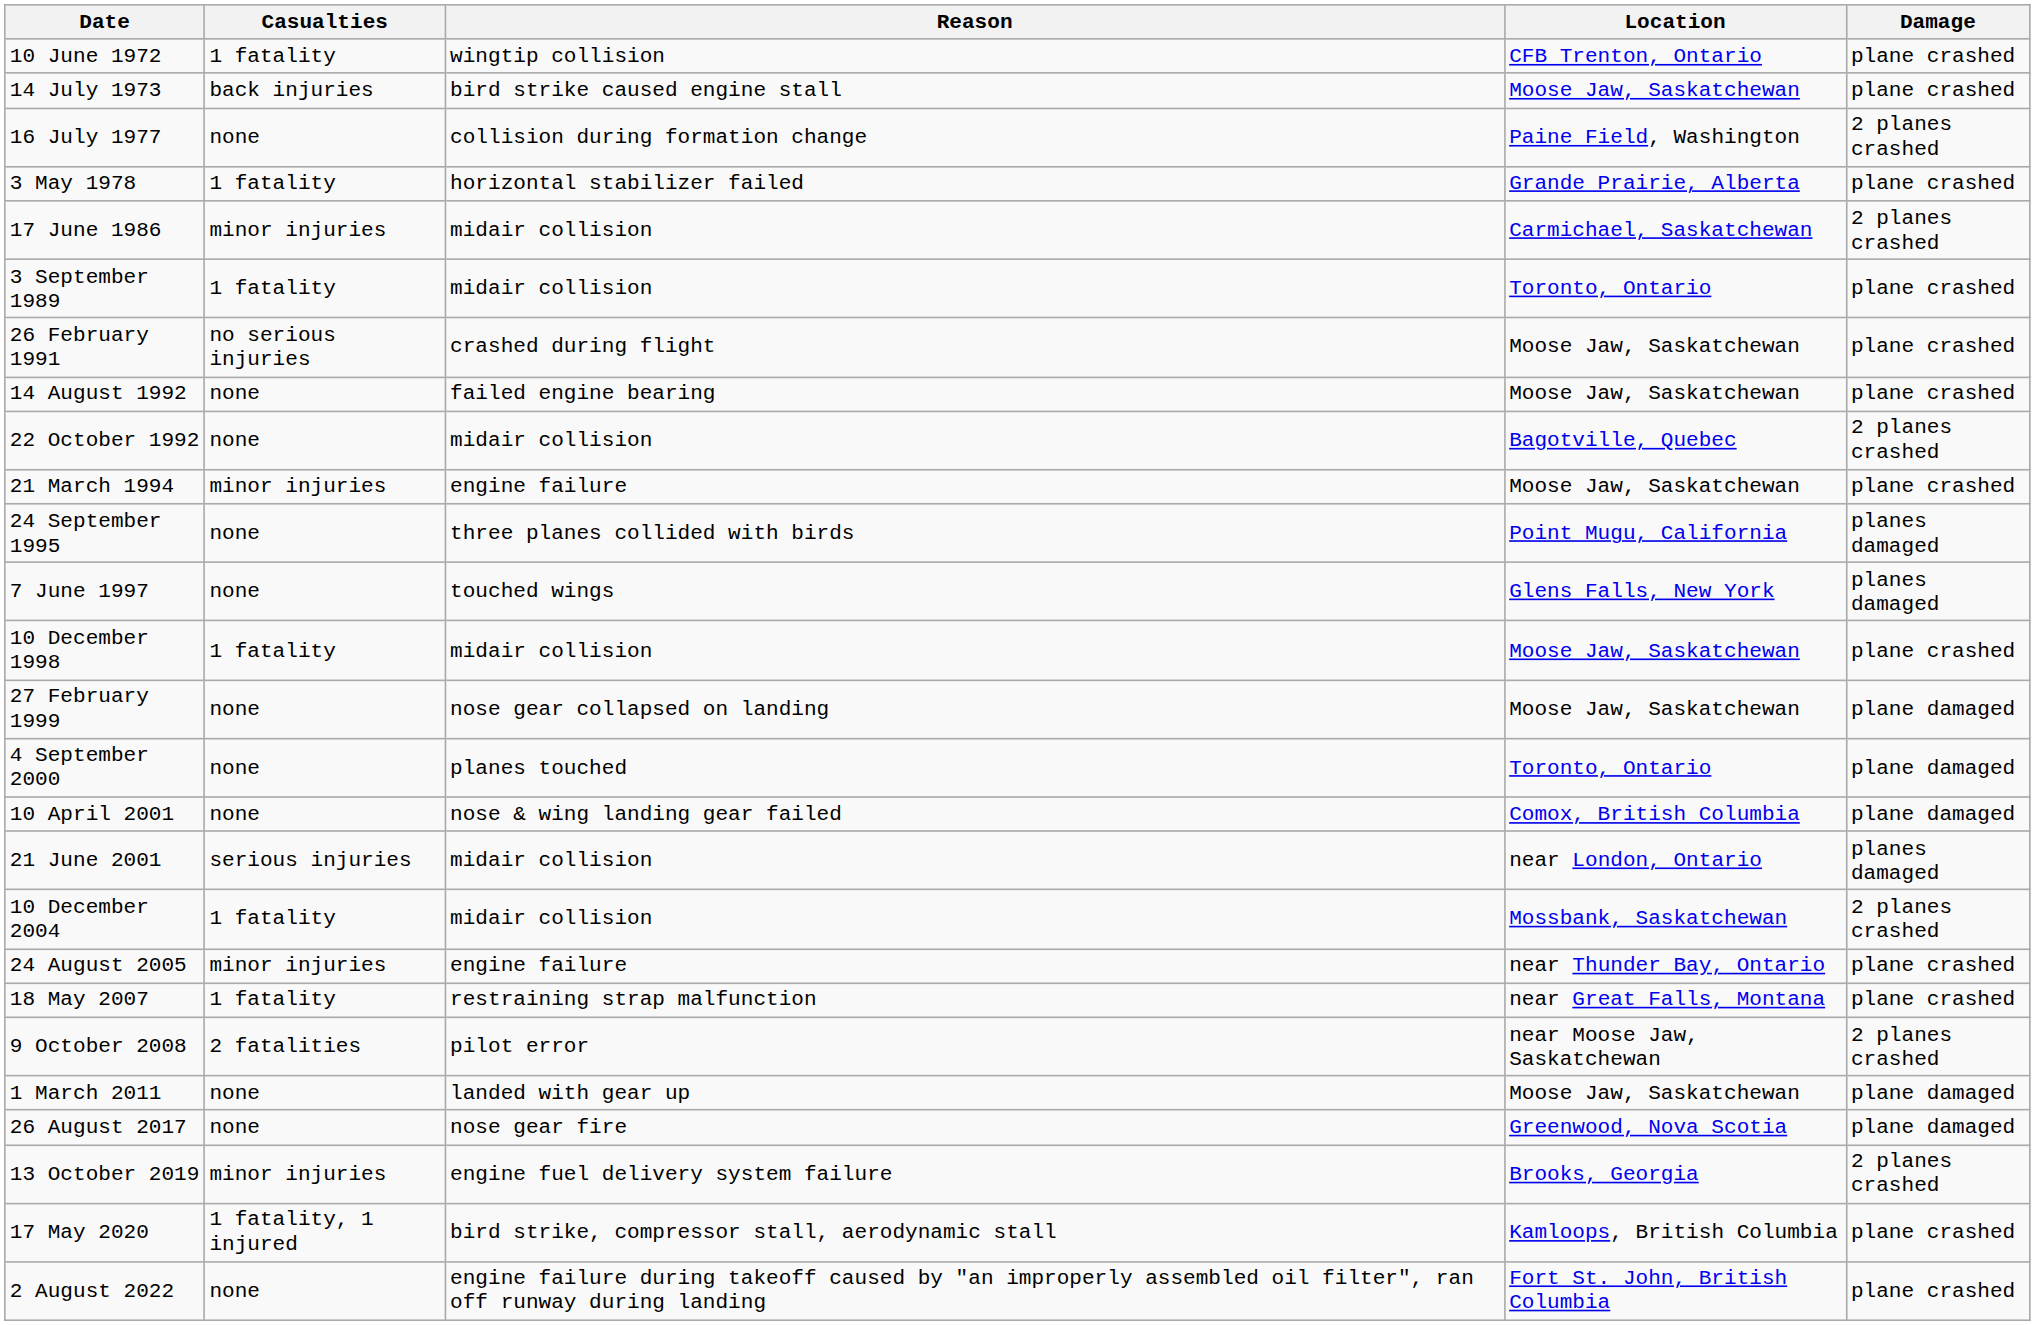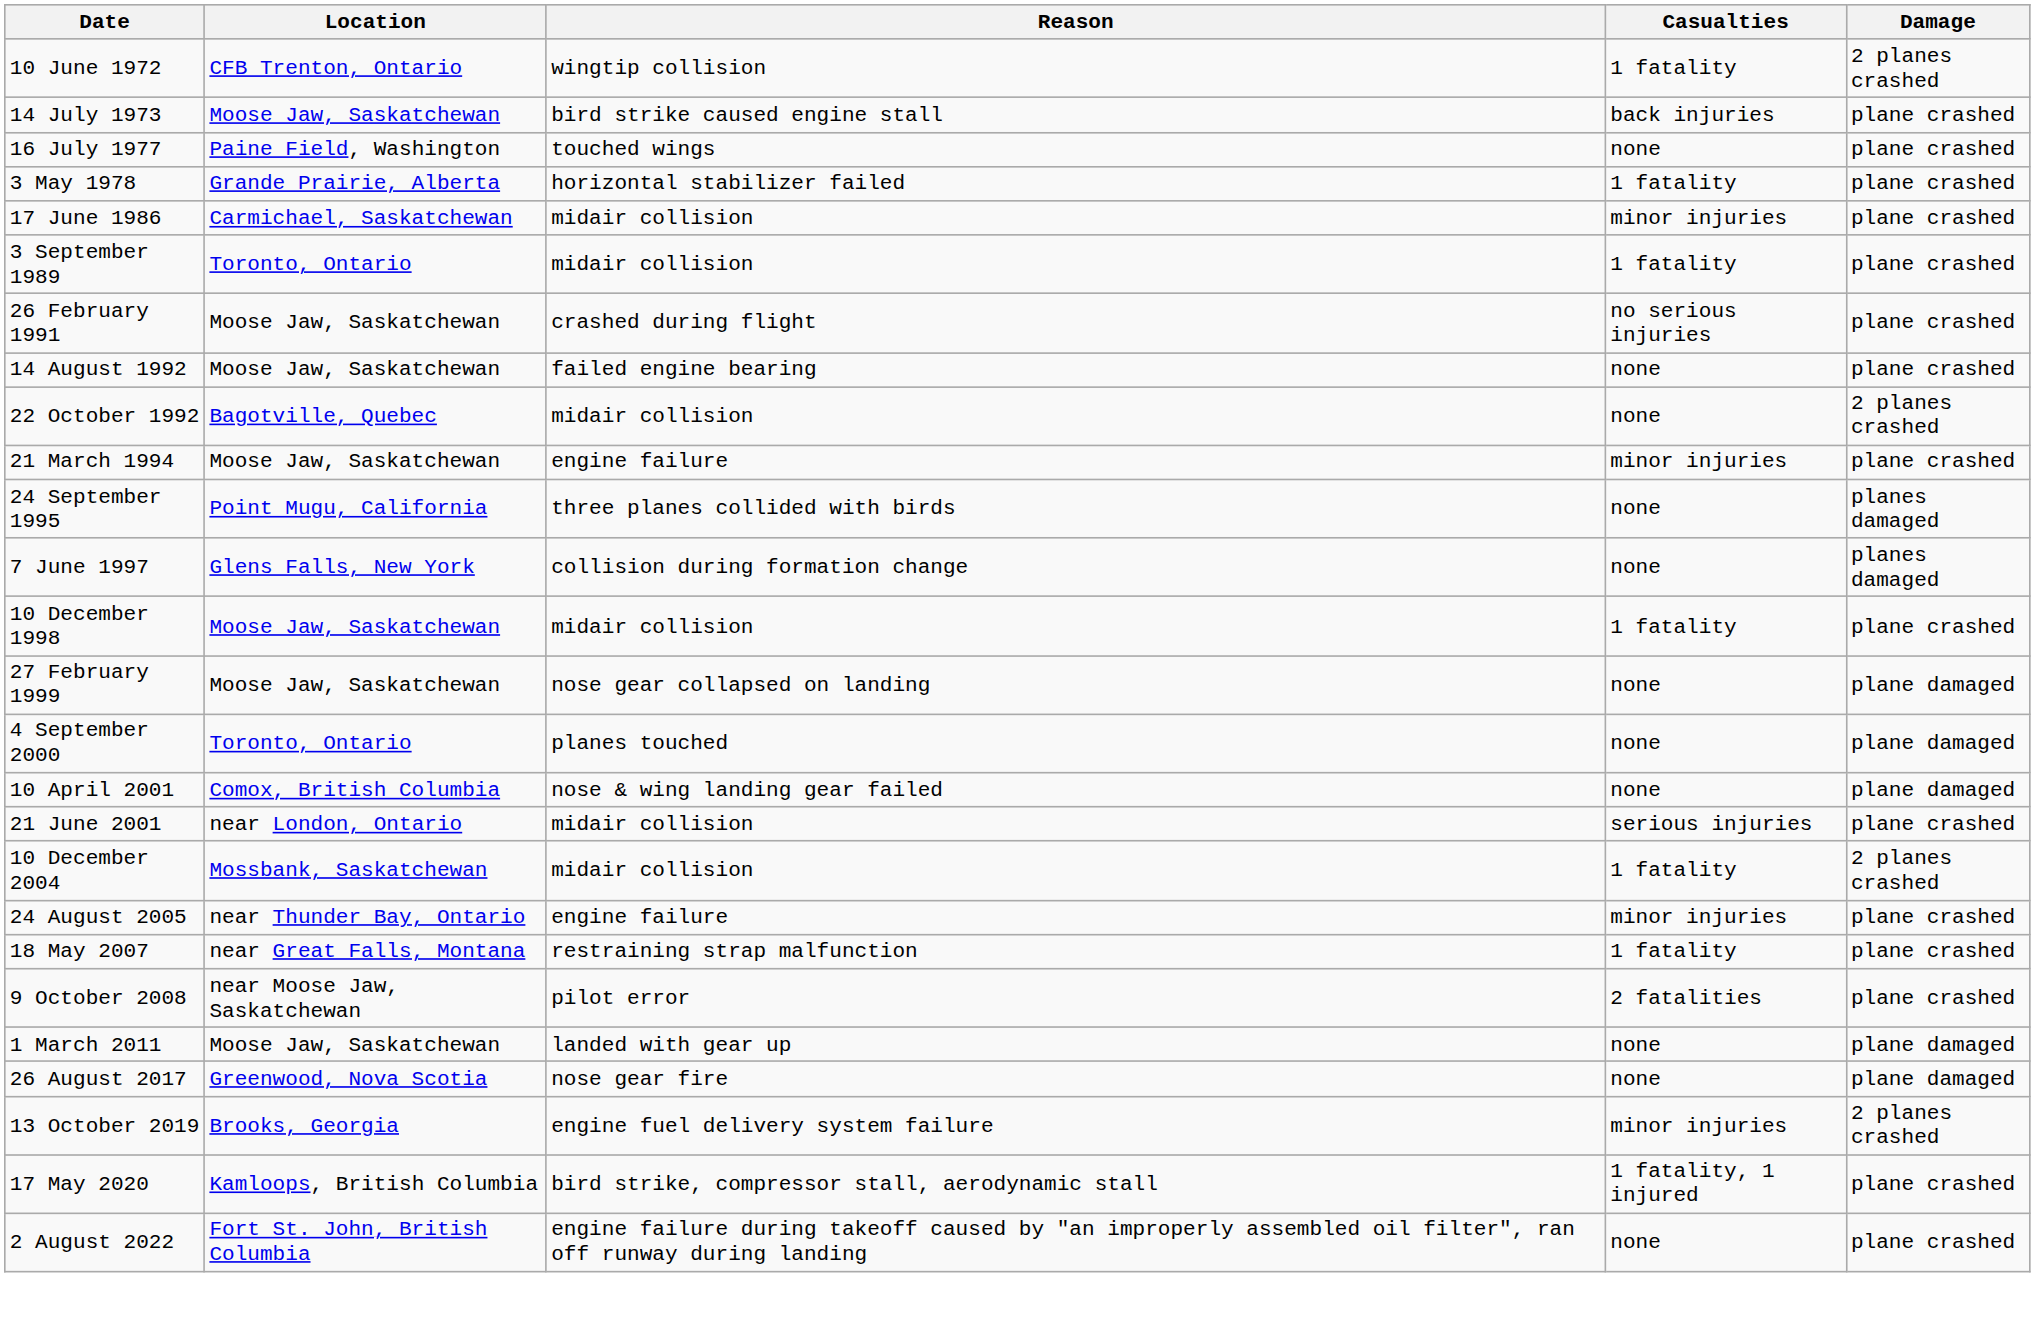columns swapped: Location <-> Casualties
10 June 1972 | Damage: plane crashed -> 2 planes crashed
16 July 1977 | Reason: collision during formation change -> touched wings
16 July 1977 | Damage: 2 planes crashed -> plane crashed
17 June 1986 | Damage: 2 planes crashed -> plane crashed
7 June 1997 | Reason: touched wings -> collision during formation change
21 June 2001 | Damage: planes damaged -> plane crashed
9 October 2008 | Damage: 2 planes crashed -> plane crashed
